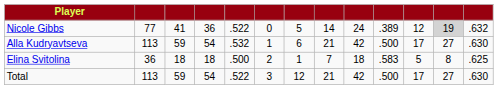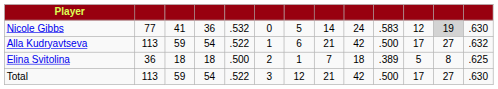Nicole Gibbs | column 5: .522 -> .532
Nicole Gibbs | column 10: .389 -> .583
Nicole Gibbs | column 13: .632 -> .630
Alla Kudryavtseva | column 5: .532 -> .522
Alla Kudryavtseva | column 13: .630 -> .632
Elina Svitolina | column 10: .583 -> .389
